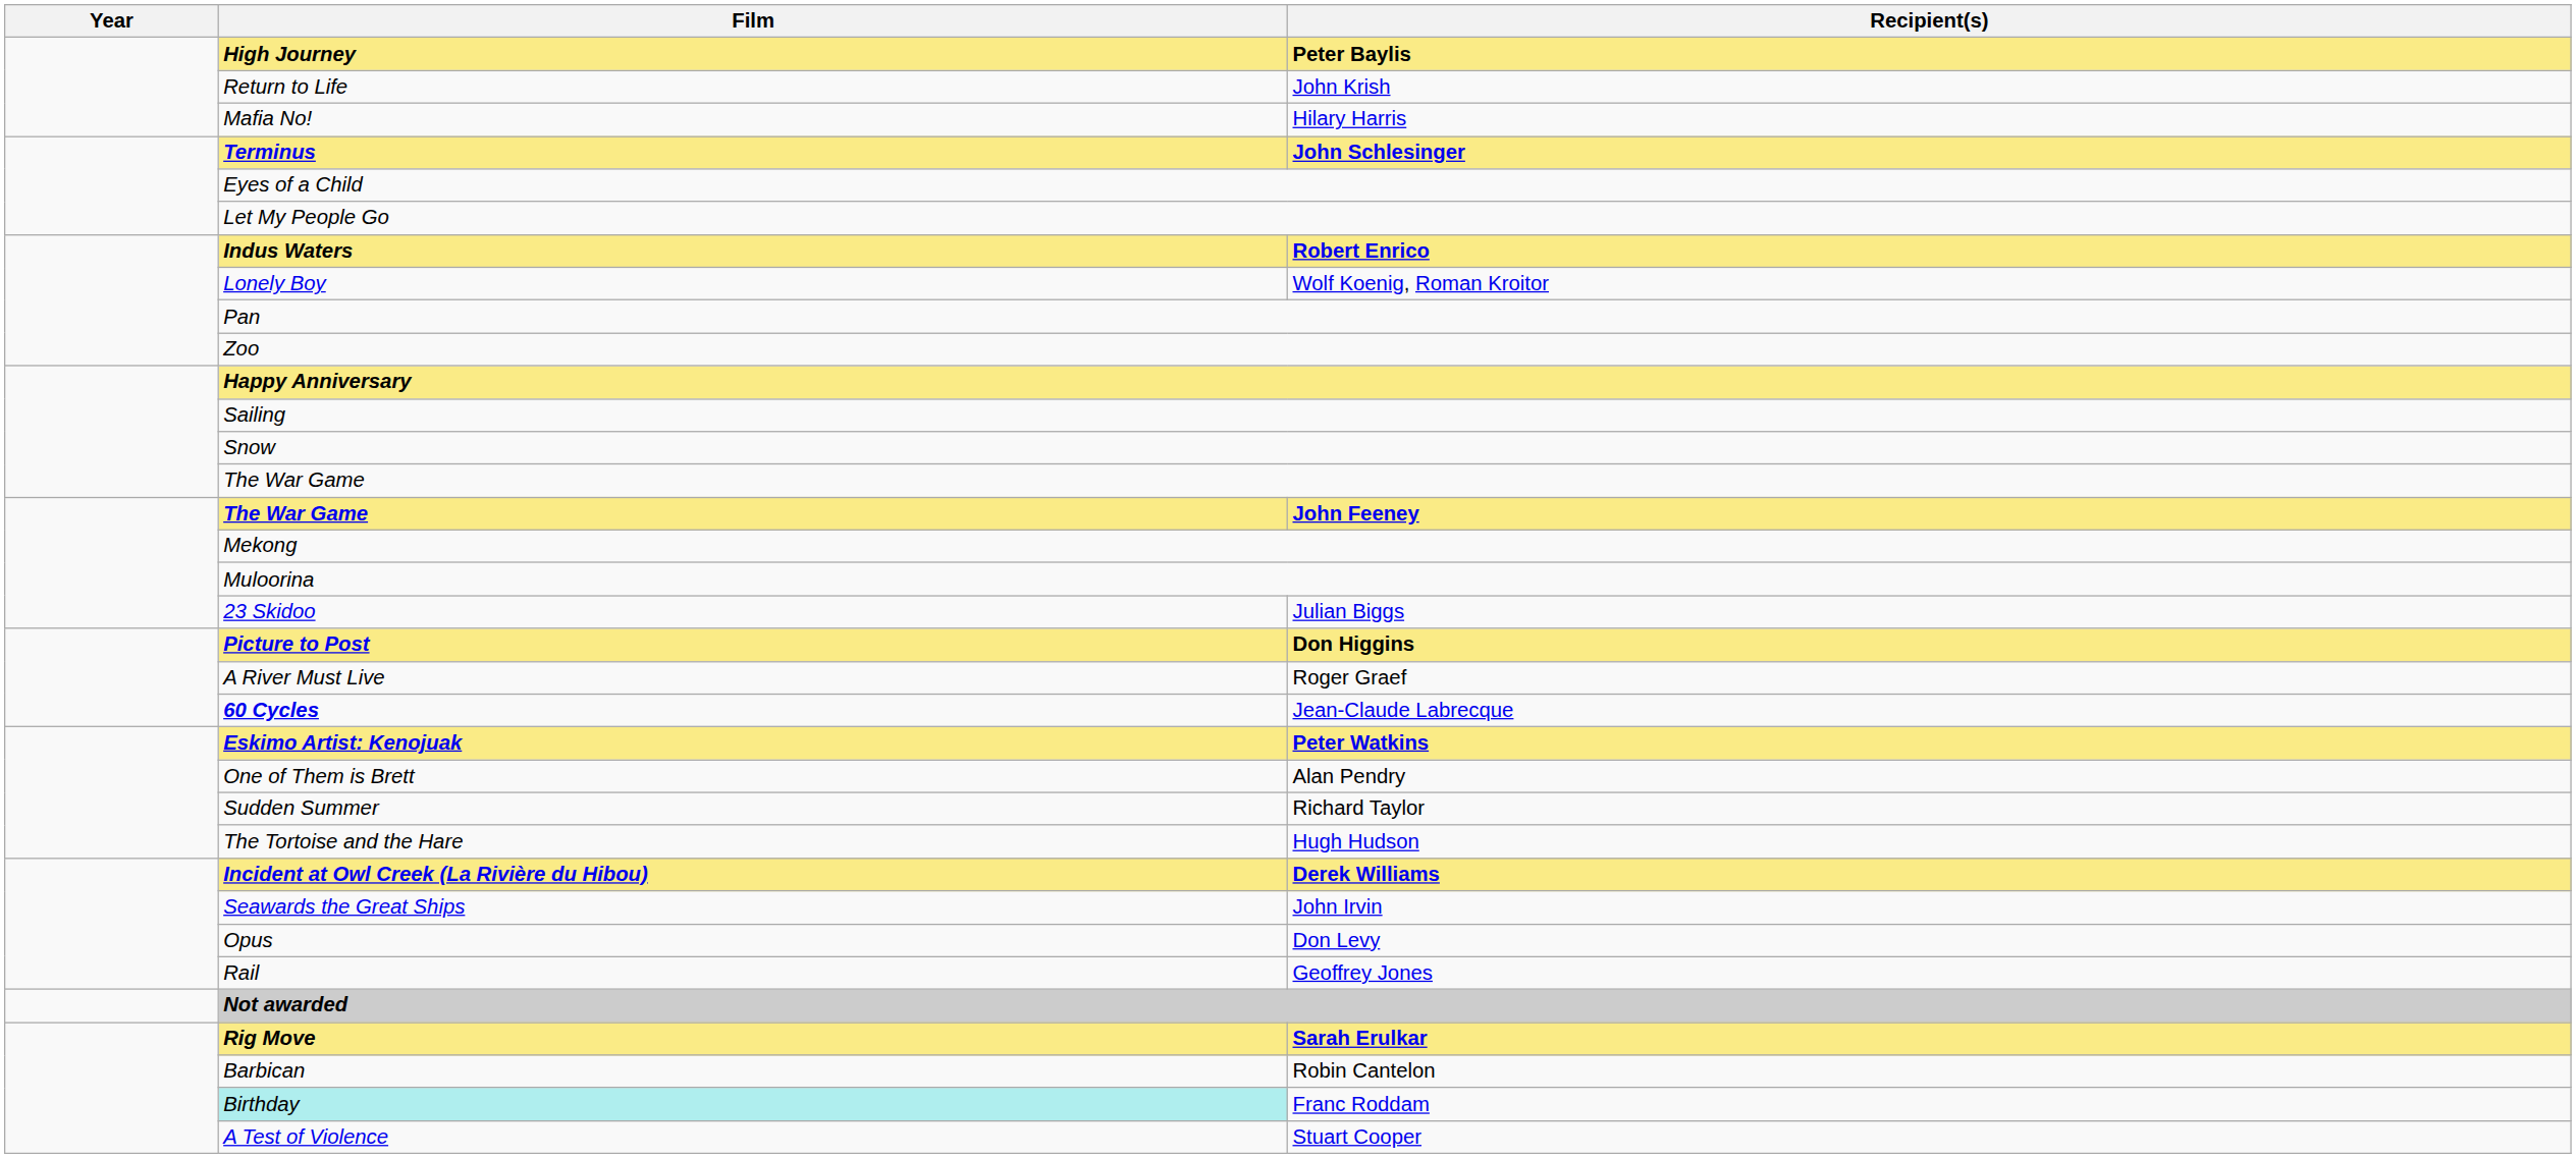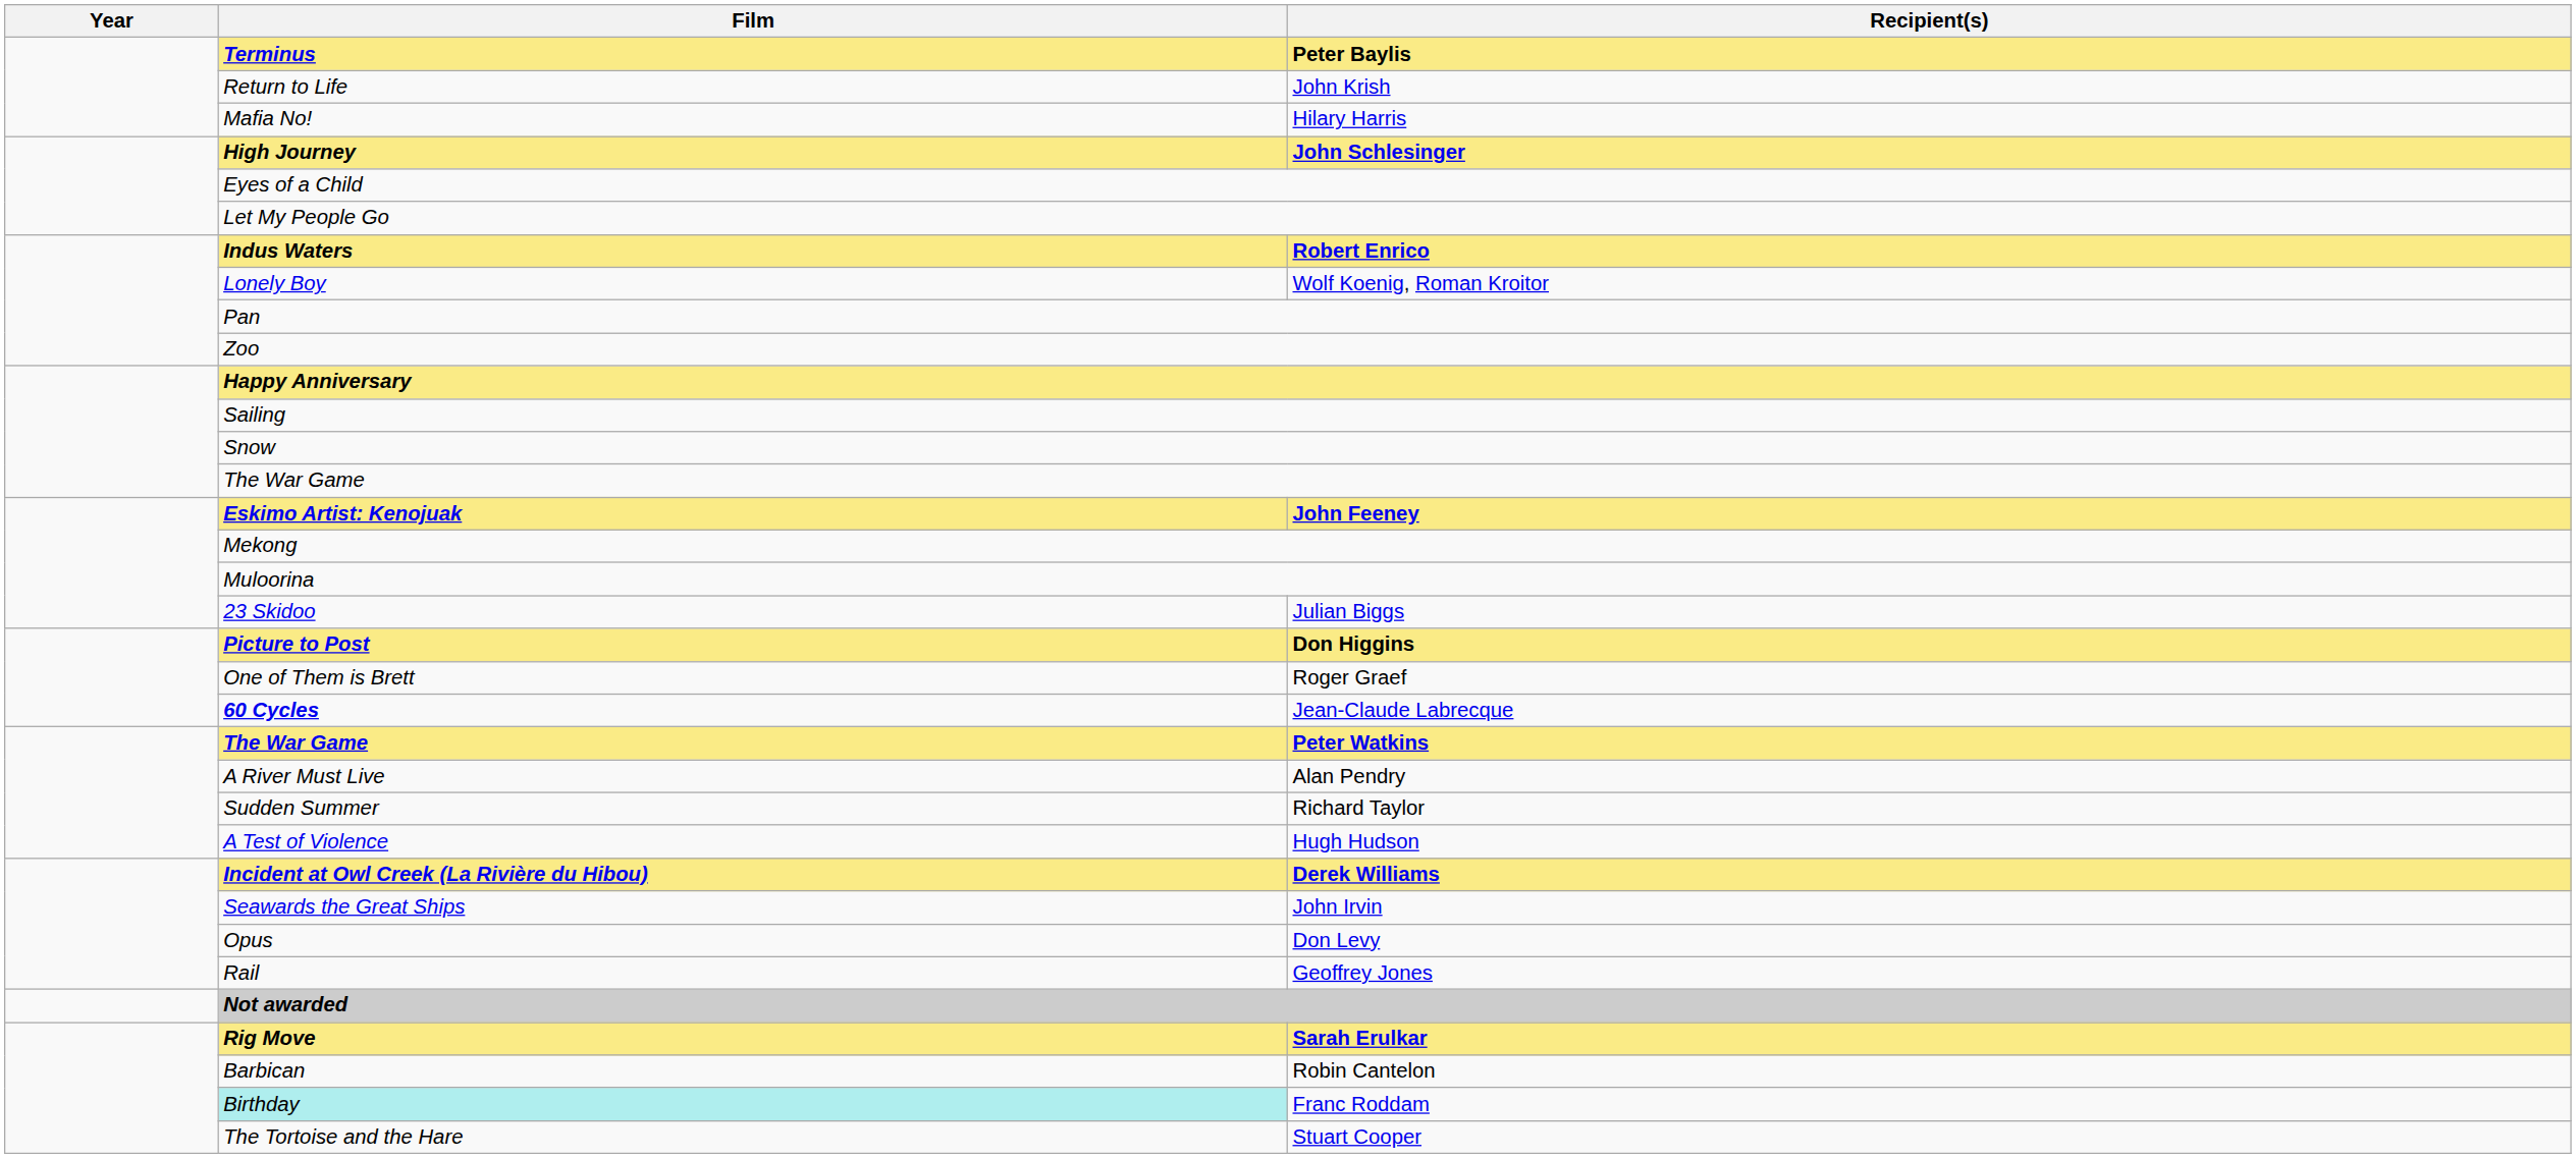Peter Baylis | Film: High Journey -> Terminus
John Schlesinger | Film: Terminus -> High Journey
John Feeney | Film: The War Game -> Eskimo Artist: Kenojuak
Roger Graef | Film: A River Must Live -> One of Them is Brett
Peter Watkins | Film: Eskimo Artist: Kenojuak -> The War Game
Alan Pendry | Film: One of Them is Brett -> A River Must Live
Hugh Hudson | Film: The Tortoise and the Hare -> A Test of Violence
Stuart Cooper | Film: A Test of Violence -> The Tortoise and the Hare
